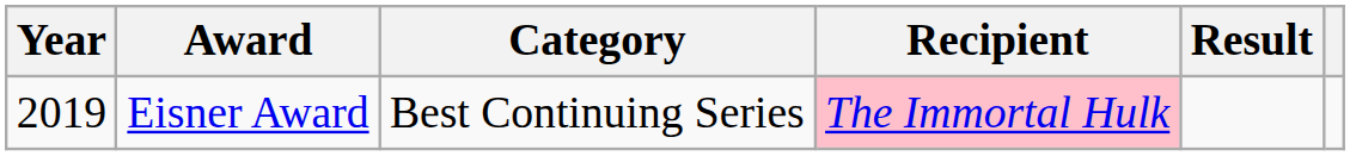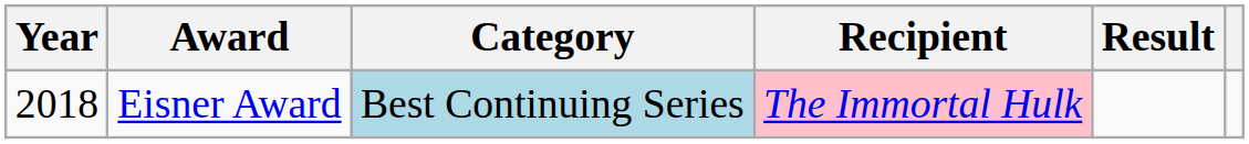Eisner Award | Year: 2019 -> 2018
Eisner Award | Category: no background -> lightblue background
